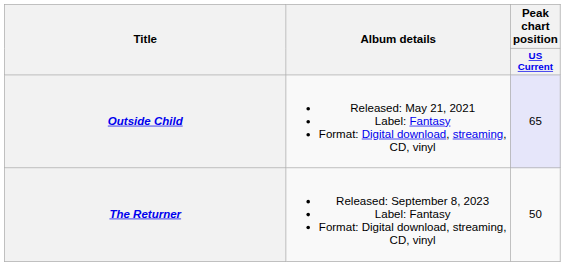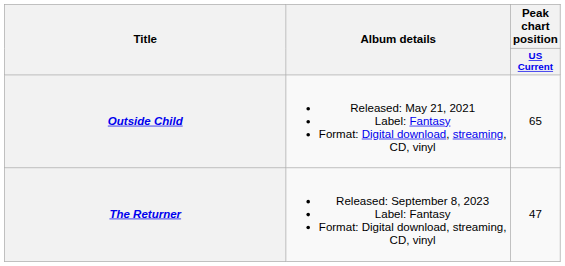Outside Child | Peak chart position / US Current: lavender background -> no background
The Returner | Peak chart position / US Current: 50 -> 47
